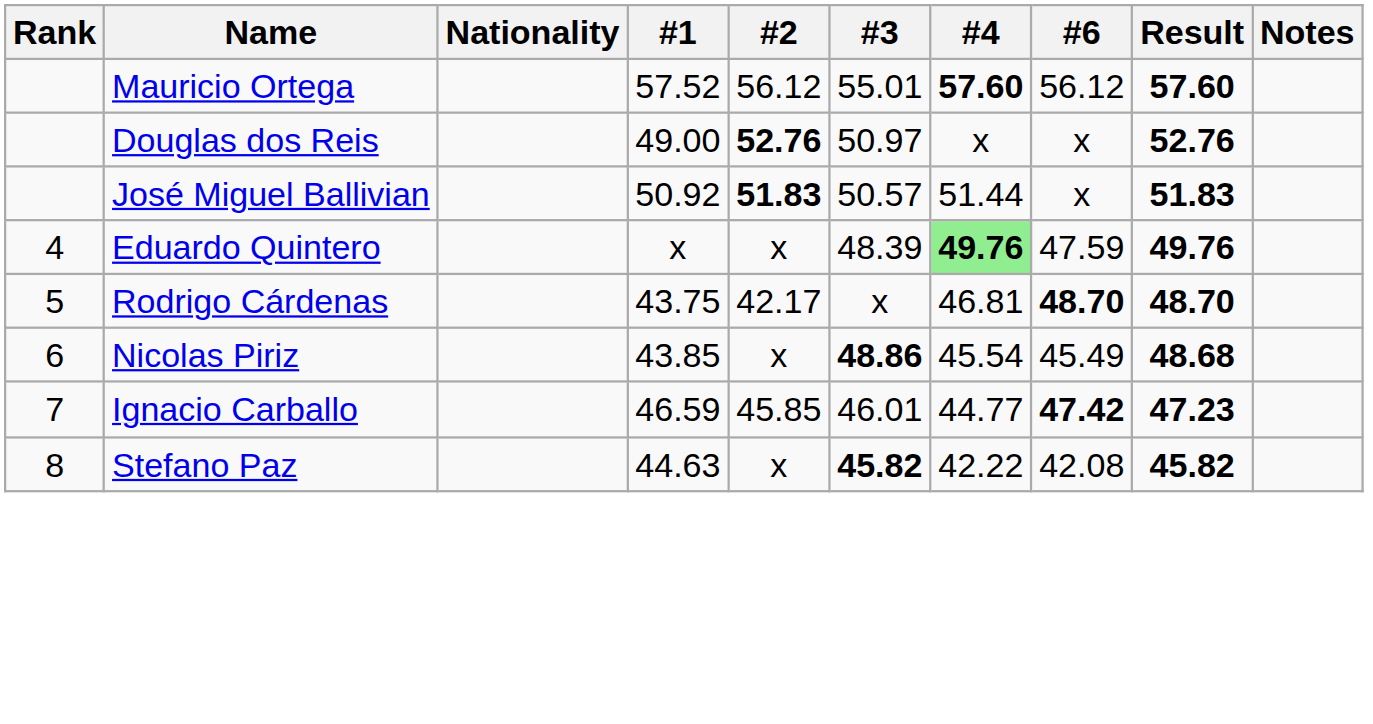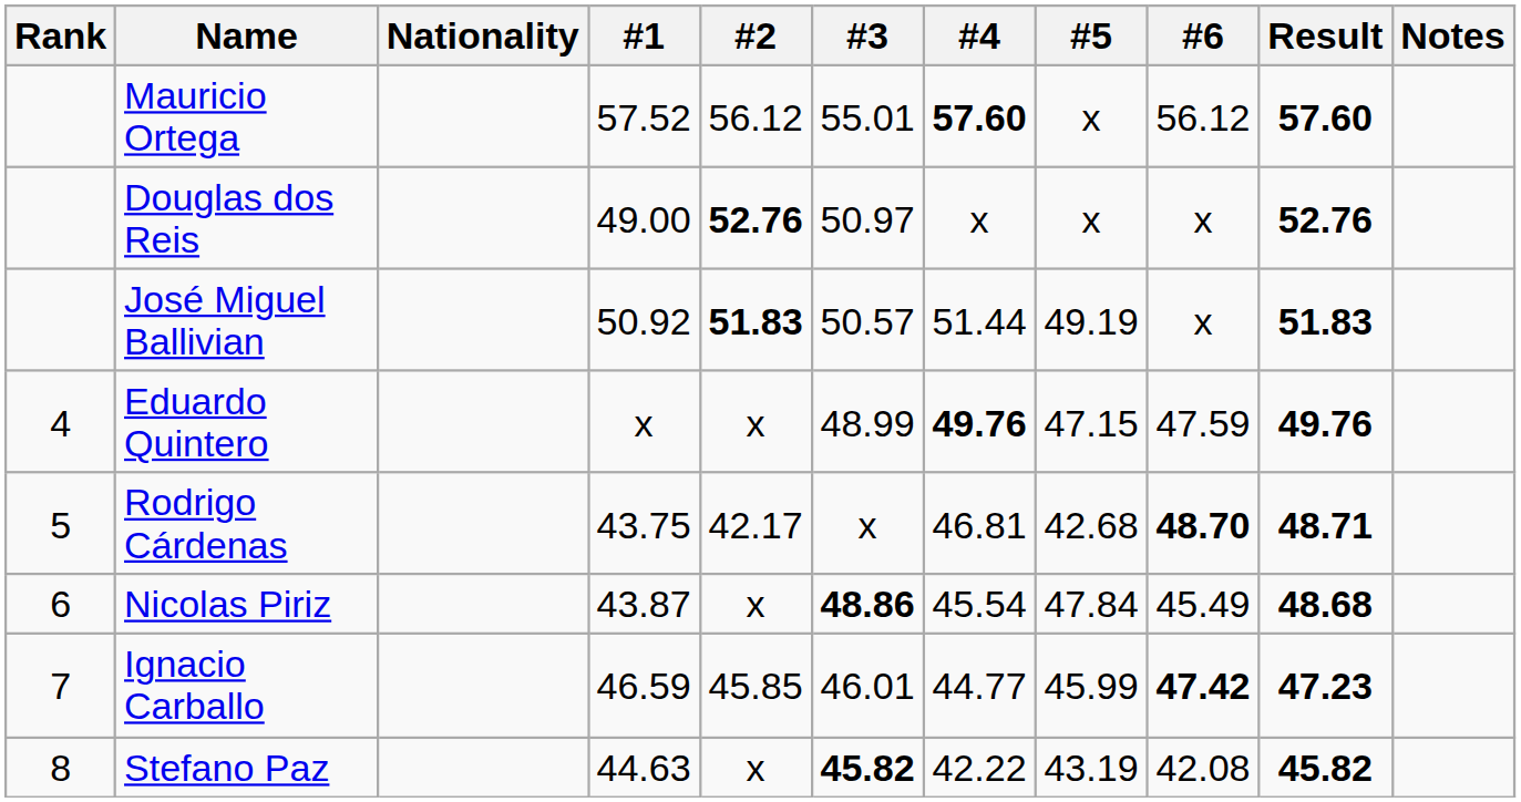+ column: #5 | x | x | 49.19 | 47.15 | 42.68 | 47.84 | 45.99 | 43.19
Eduardo Quintero | #3: 48.39 -> 48.99
Eduardo Quintero | #4: lightgreen background -> no background
Rodrigo Cárdenas | Result: 48.70 -> 48.71
Nicolas Piriz | #1: 43.85 -> 43.87
